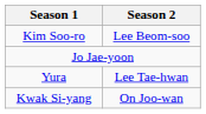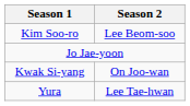rows swapped: Kwak Si-yang <-> Yura
